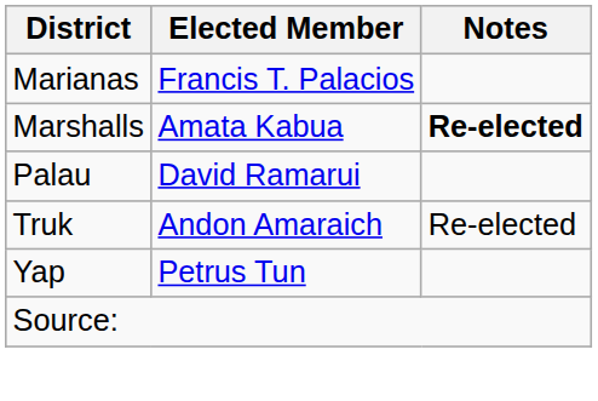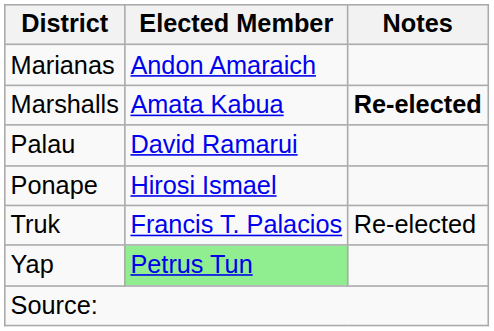Marianas | Elected Member: Francis T. Palacios -> Andon Amaraich
+ row: Ponape | Hirosi Ismael
Truk | Elected Member: Andon Amaraich -> Francis T. Palacios
Yap | Elected Member: no background -> lightgreen background
